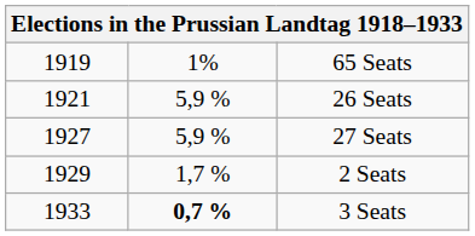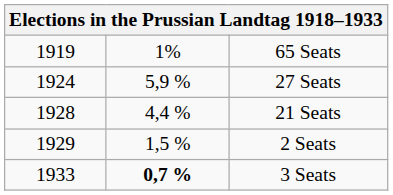- row: 1921 | 5,9 % | 26 Seats
27 Seats | column 1: 1927 -> 1924
+ row: 1928 | 4,4 % | 21 Seats
2 Seats | column 2: 1,7 % -> 1,5 %
